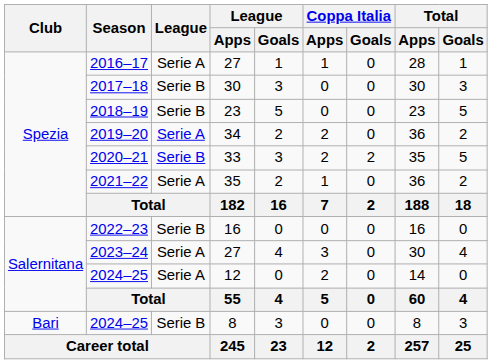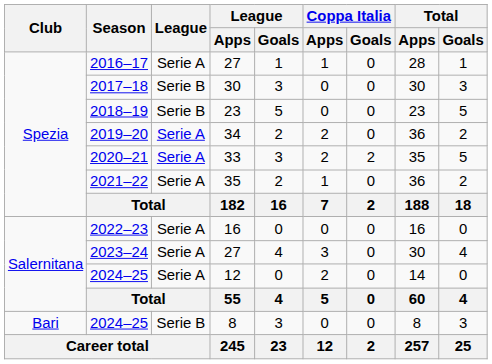2020–21 | League: Serie B -> Serie A
2022–23 | League: Serie B -> Serie A
